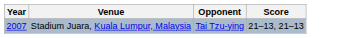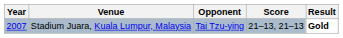+ column: Result | Gold
